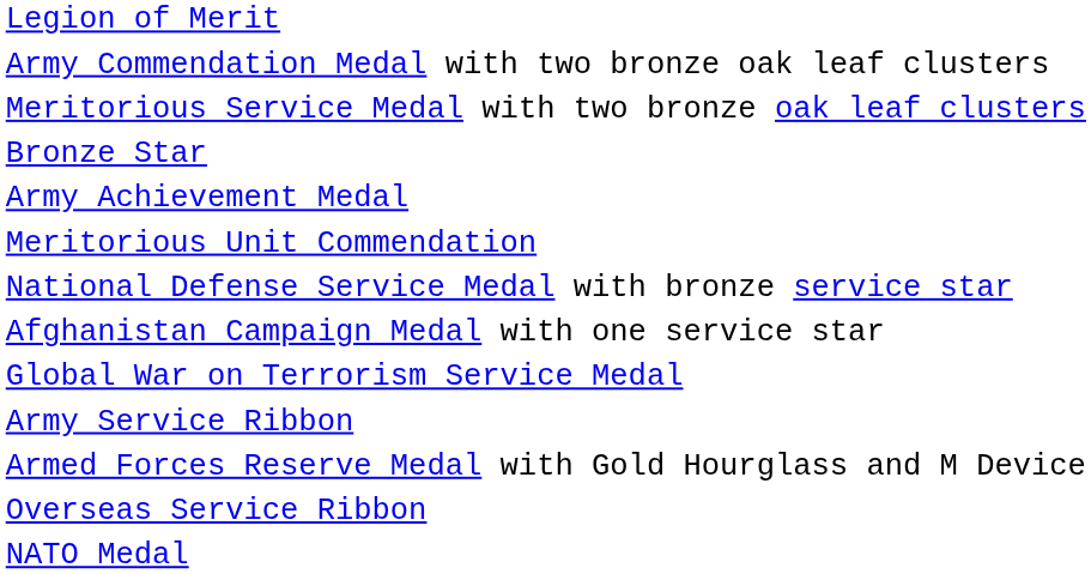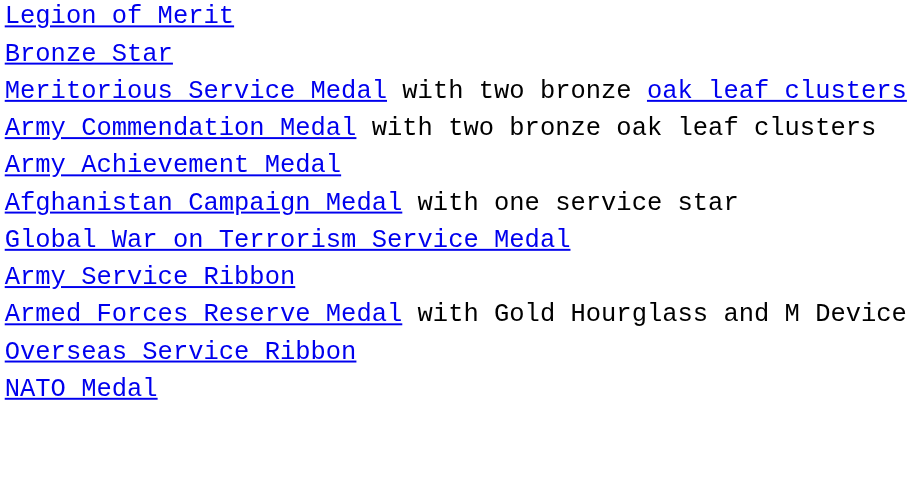rows swapped: Bronze Star <-> Army Commendation Medal with two bronze oak leaf clusters
- row: Meritorious Unit Commendation
- row: National Defense Service Medal with bronze service star
